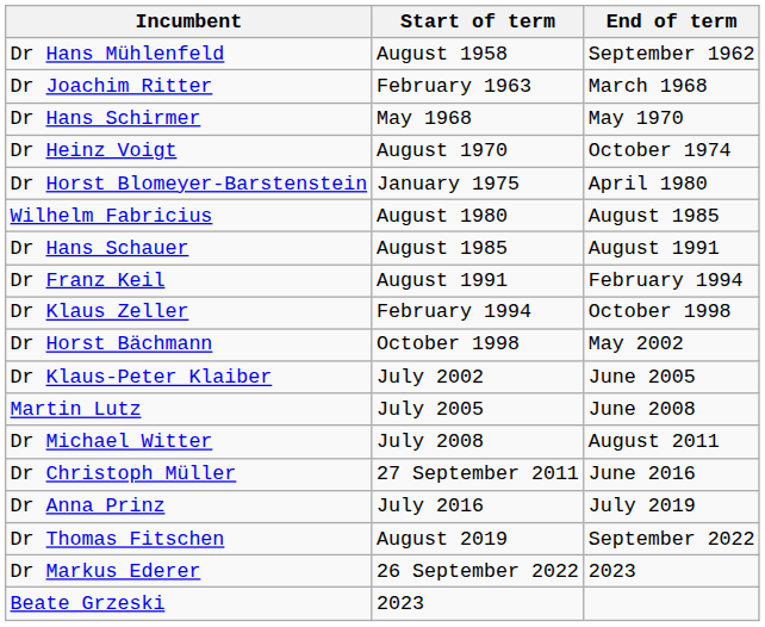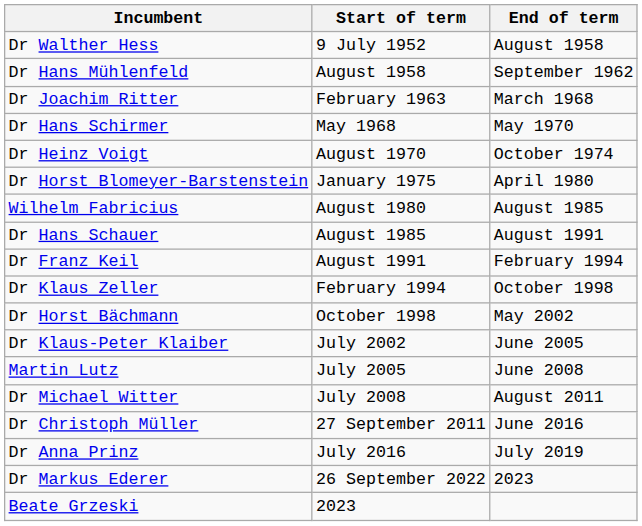+ row: Dr Walther Hess | 9 July 1952 | August 1958
- row: Dr Thomas Fitschen | August 2019 | September 2022
